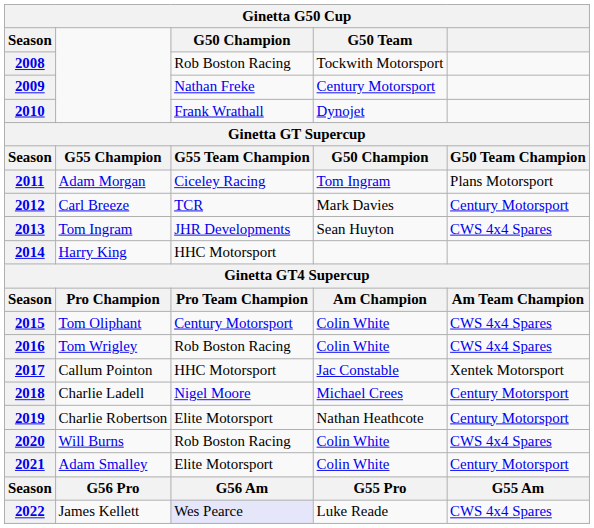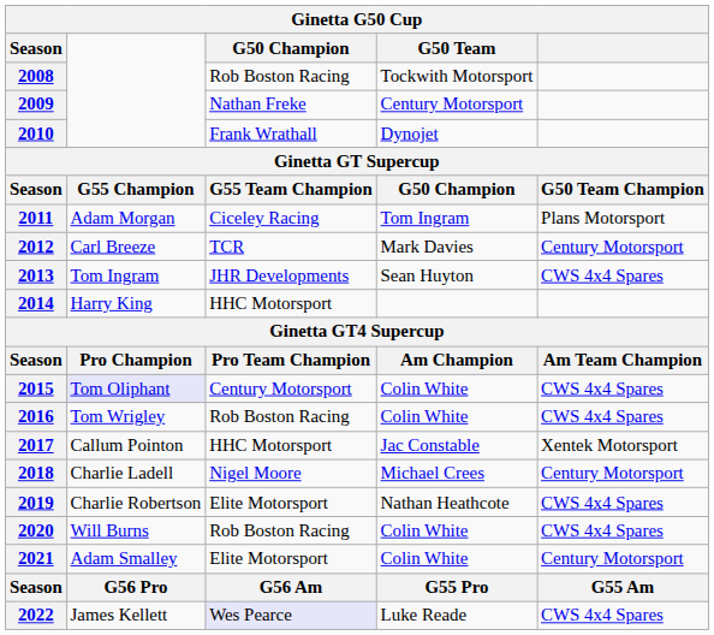2015 | column 2: no background -> lavender background
2019 | column 5: Century Motorsport -> CWS 4x4 Spares
